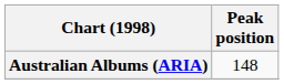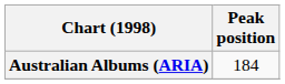Australian Albums (ARIA) | Peak position: 148 -> 184
